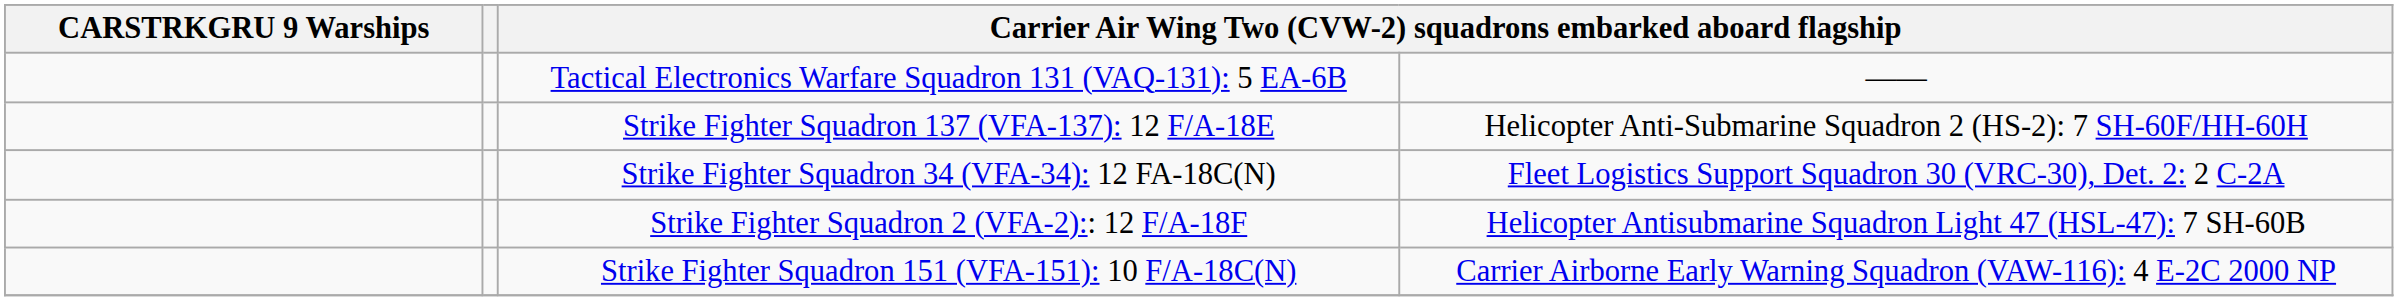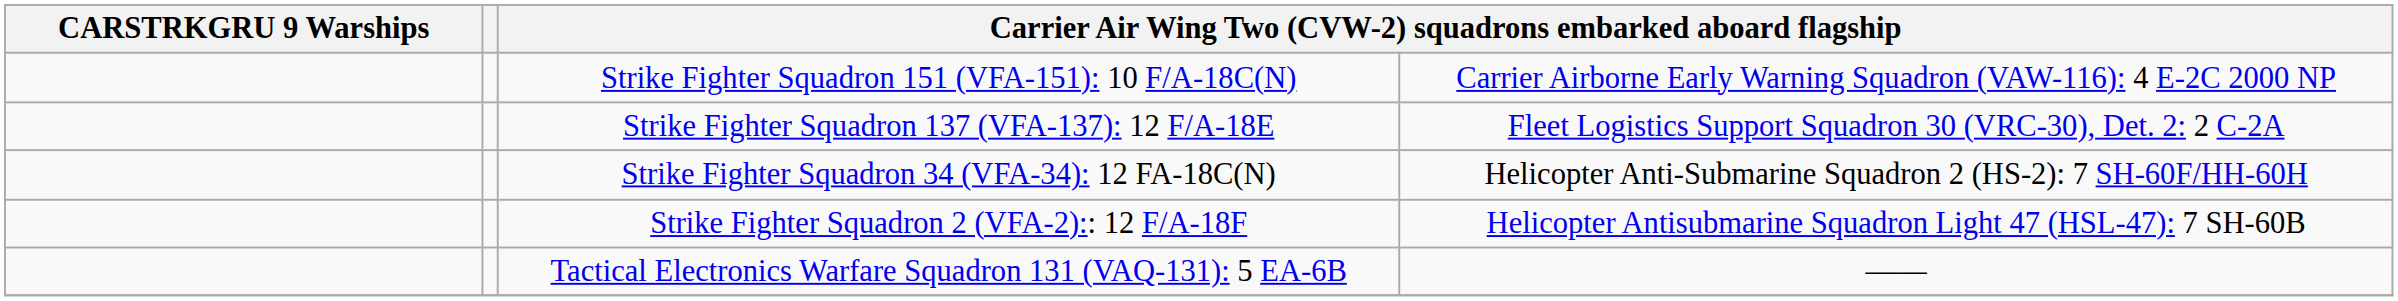rows swapped: Strike Fighter Squadron 151 (VFA-151): 10 F/A-18C(N) <-> Tactical Electronics Warfare Squadron 131 (VAQ-131): 5 EA-6B
Strike Fighter Squadron 137 (VFA-137): 12 F/A-18E | column 4: Helicopter Anti-Submarine Squadron 2 (HS-2): 7 SH-60F/HH-60H -> Fleet Logistics Support Squadron 30 (VRC-30), Det. 2: 2 C-2A
Strike Fighter Squadron 34 (VFA-34): 12 FA-18C(N) | column 4: Fleet Logistics Support Squadron 30 (VRC-30), Det. 2: 2 C-2A -> Helicopter Anti-Submarine Squadron 2 (HS-2): 7 SH-60F/HH-60H
